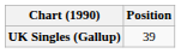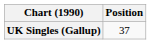UK Singles (Gallup) | Position: 39 -> 37
